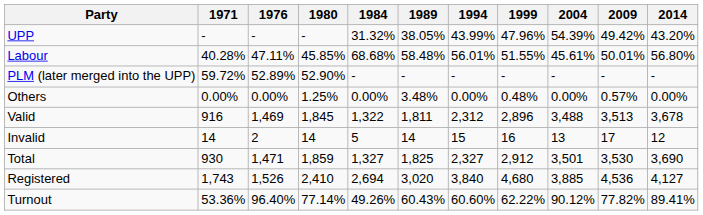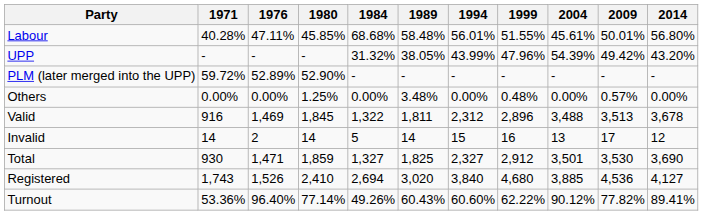rows swapped: Labour <-> UPP
